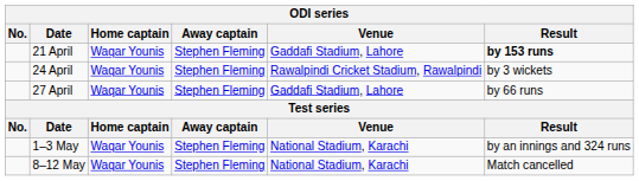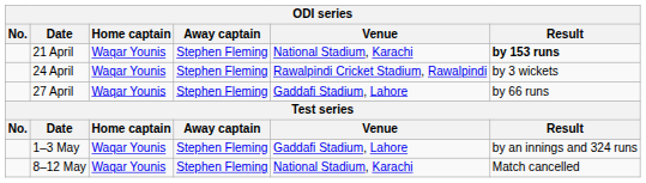21 April | Venue: Gaddafi Stadium, Lahore -> National Stadium, Karachi
1–3 May | Venue: National Stadium, Karachi -> Gaddafi Stadium, Lahore
